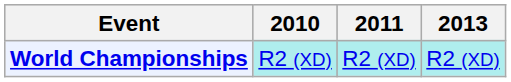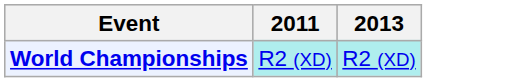- column: 2010 | R2 (XD)
